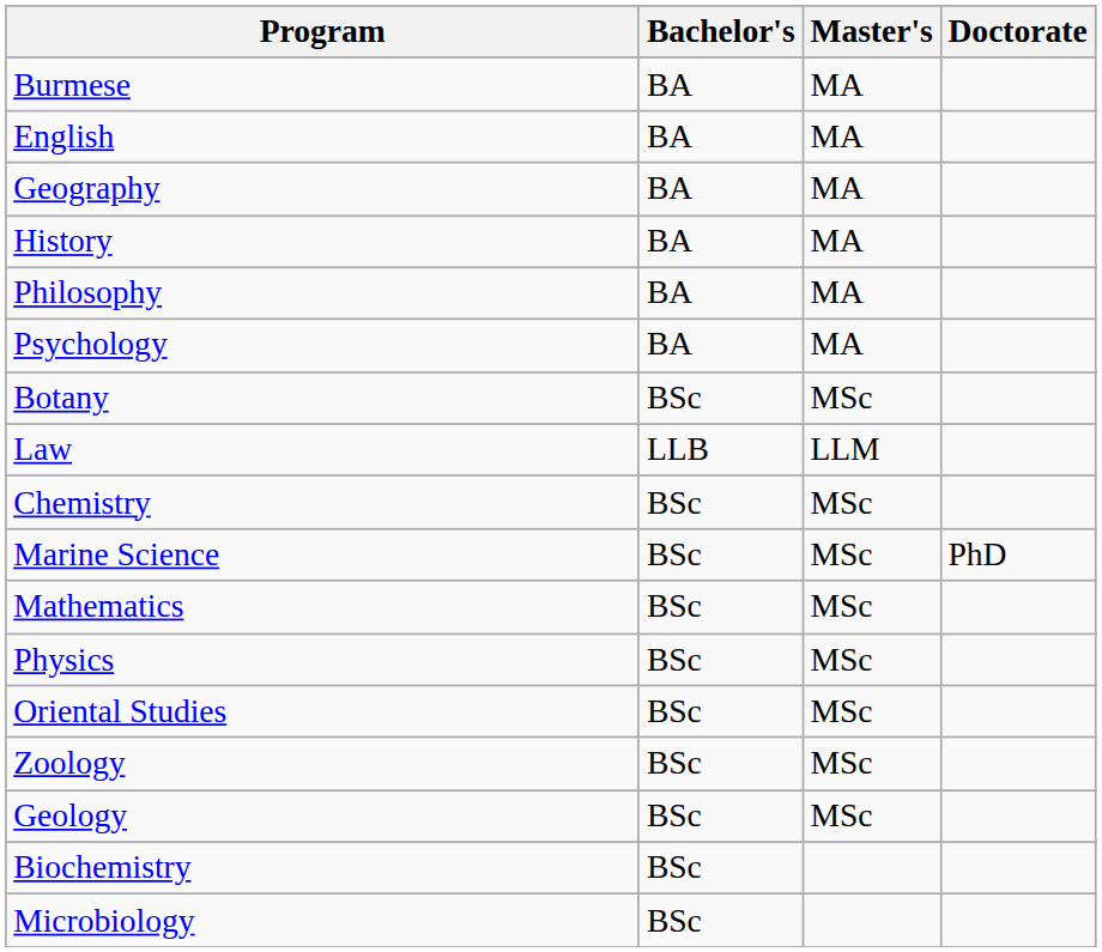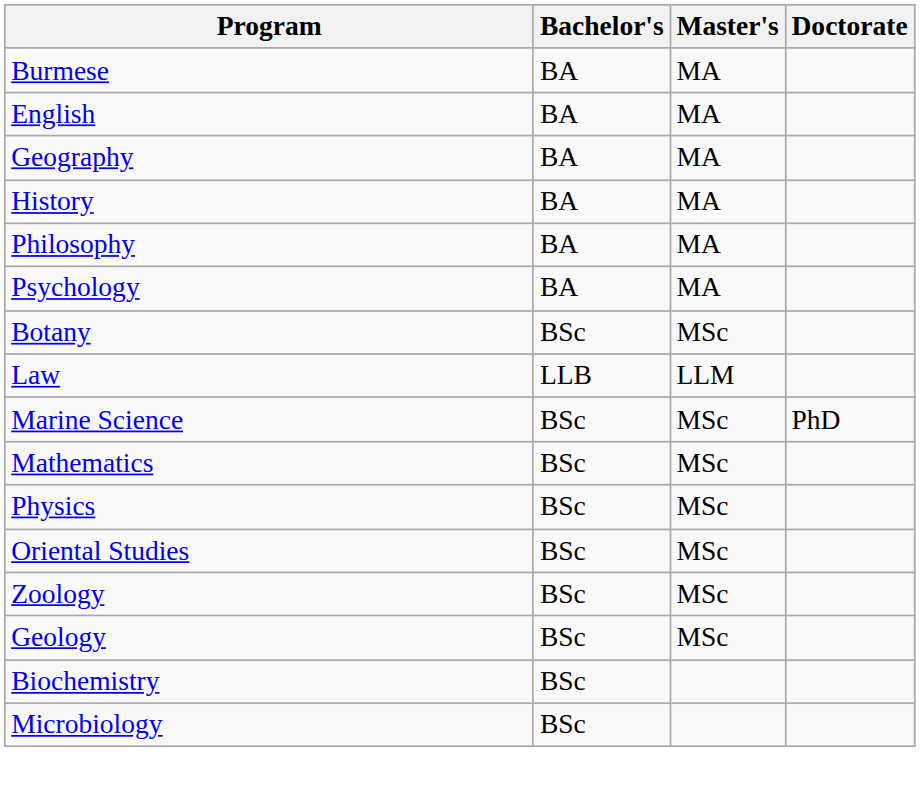- row: Chemistry | BSc | MSc
